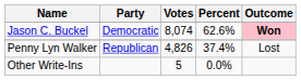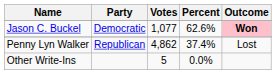Jason C. Buckel | Votes: 8,074 -> 1,077
Penny Lyn Walker | Votes: 4,826 -> 4,862
